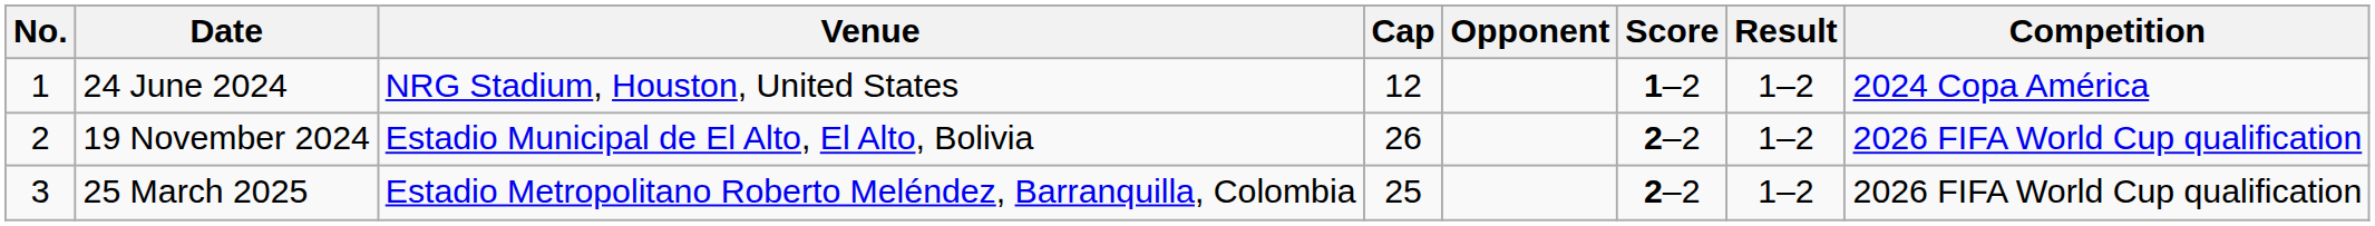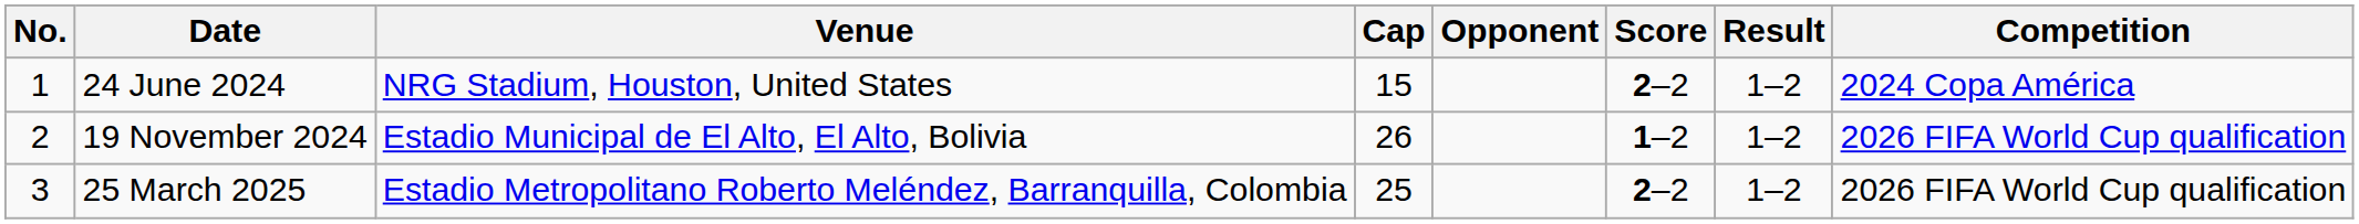24 June 2024 | Cap: 12 -> 15
24 June 2024 | Score: 1–2 -> 2–2
19 November 2024 | Score: 2–2 -> 1–2
